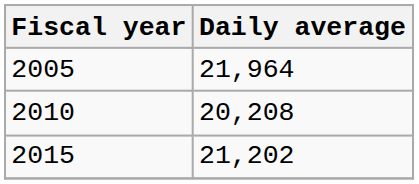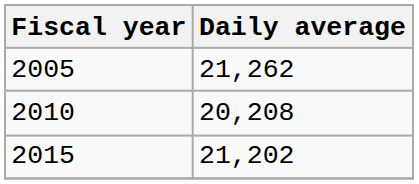2005 | Daily average: 21,964 -> 21,262
